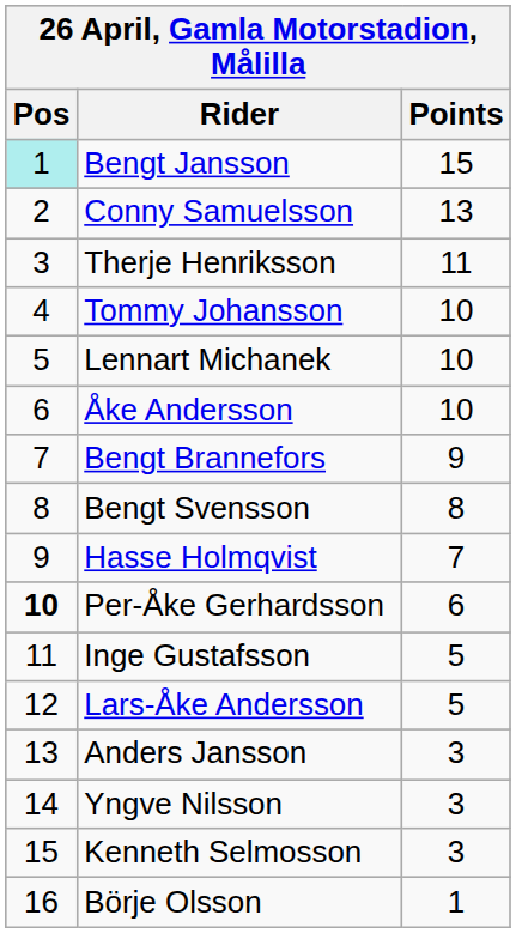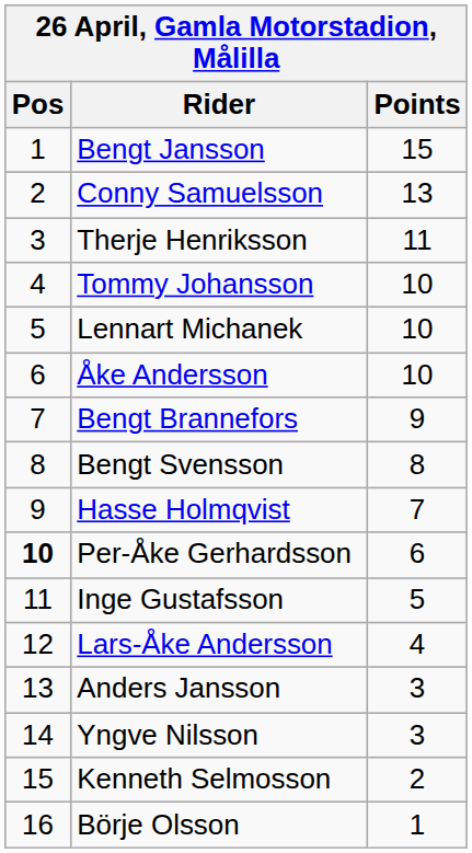Bengt Jansson | Pos: paleturquoise background -> no background
Lars-Åke Andersson | Points: 5 -> 4
Kenneth Selmosson | Points: 3 -> 2
